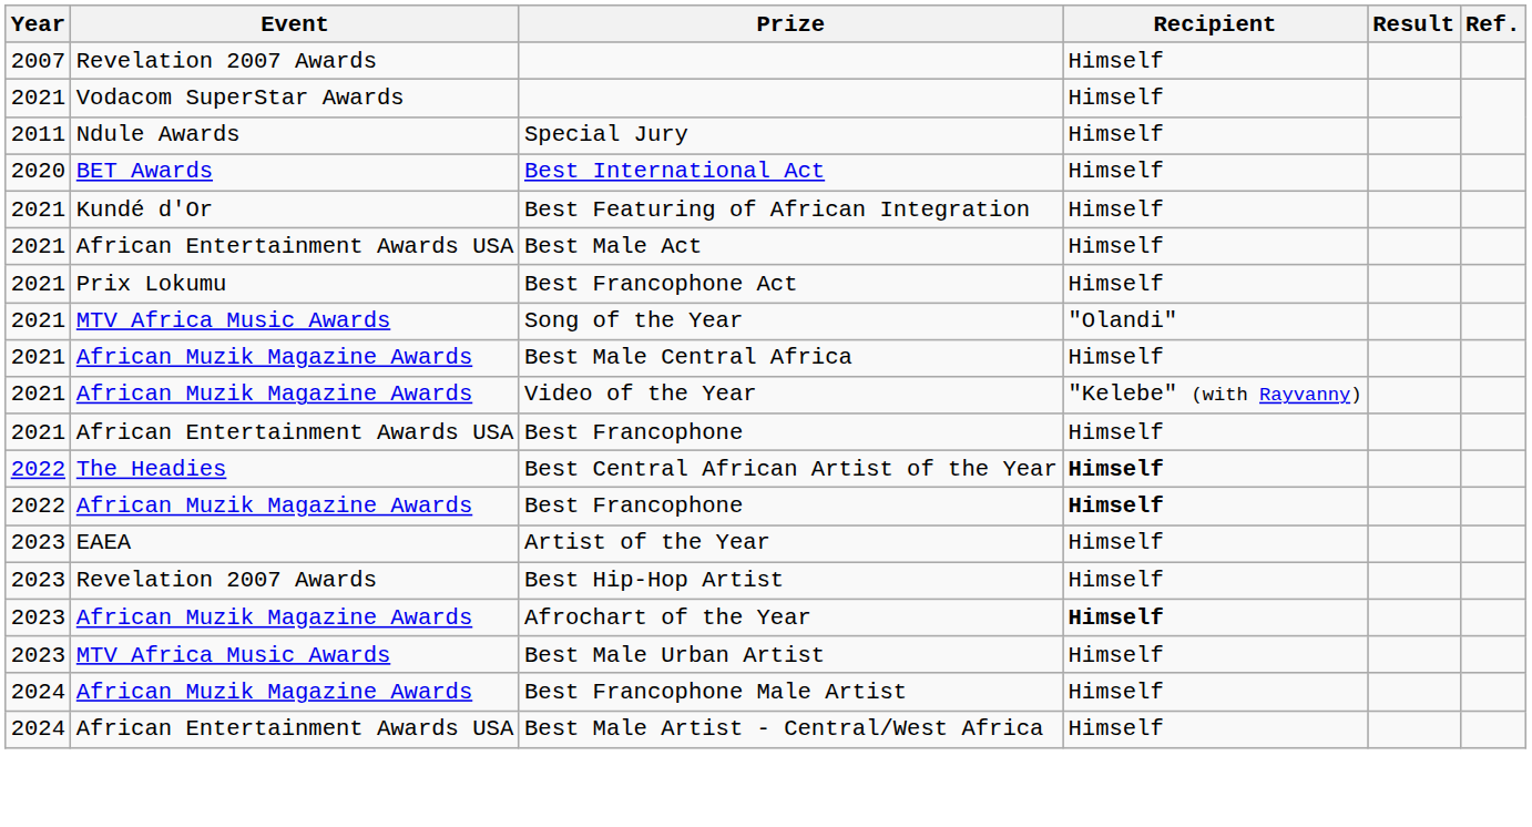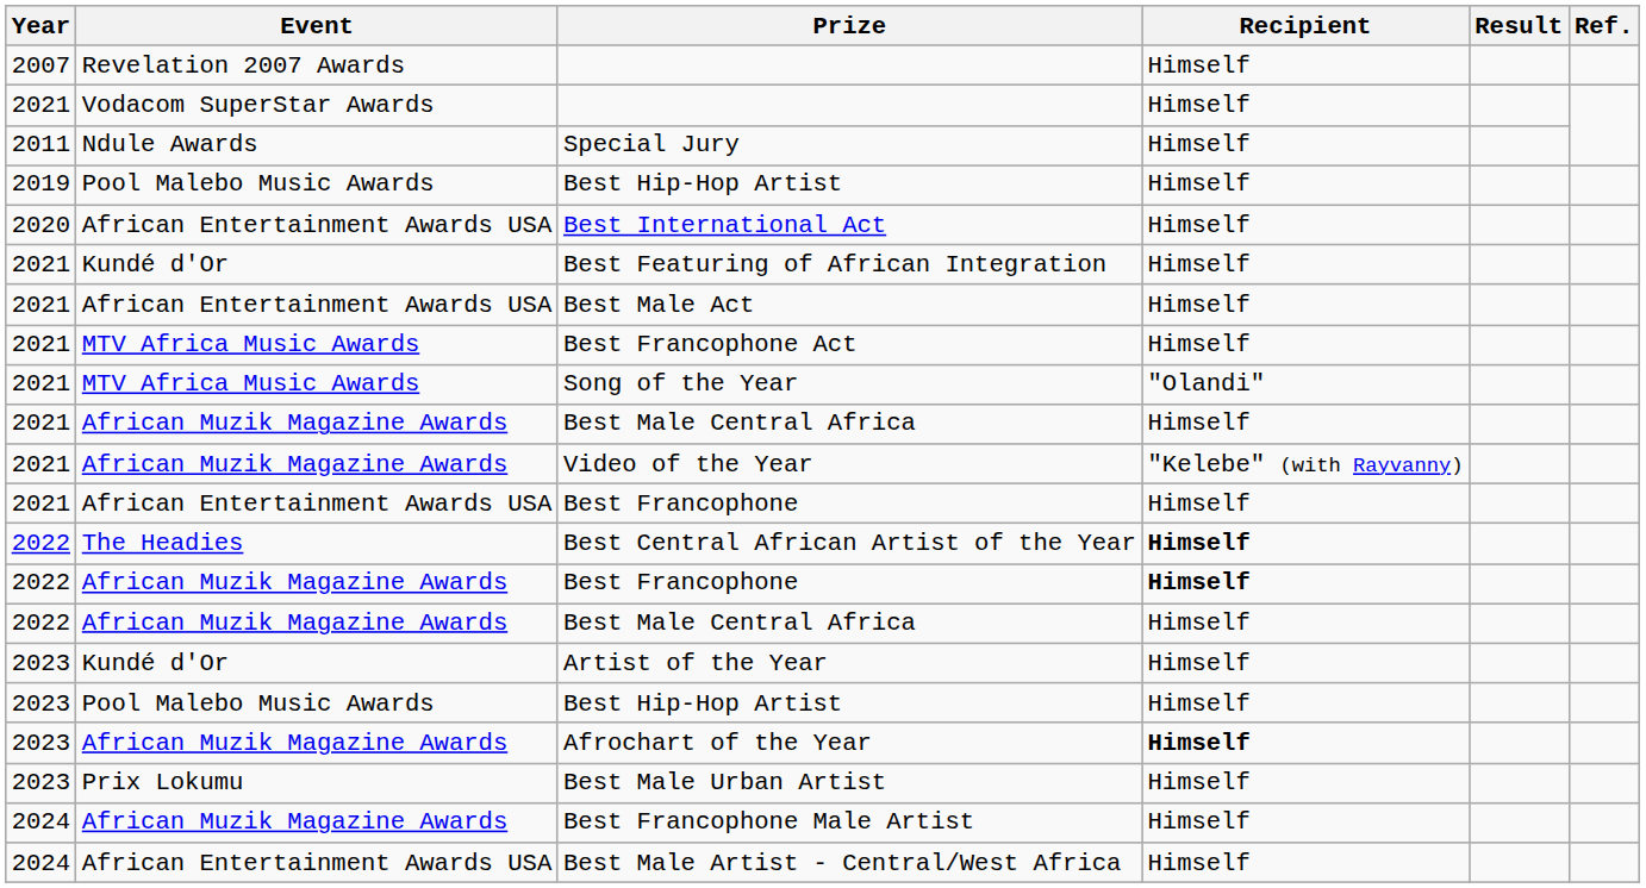+ row: 2019 | Pool Malebo Music Awards | Best Hip-Hop Artist | Himself
Best International Act | Event: BET Awards -> African Entertainment Awards USA
Best Francophone Act | Event: Prix Lokumu -> MTV Africa Music Awards
+ row: 2022 | African Muzik Magazine Awards | Best Male Central Africa | Himself
Artist of the Year | Event: EAEA -> Kundé d'Or
2023 / Best Hip-Hop Artist | Event: Revelation 2007 Awards -> Pool Malebo Music Awards
Best Male Urban Artist | Event: MTV Africa Music Awards -> Prix Lokumu
